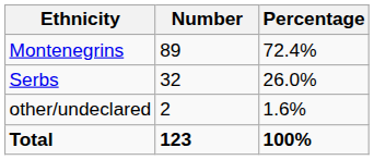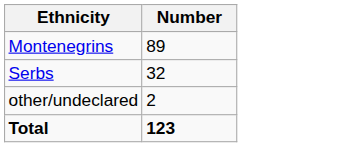- column: Percentage | 72.4% | 26.0% | 1.6% | 100%
